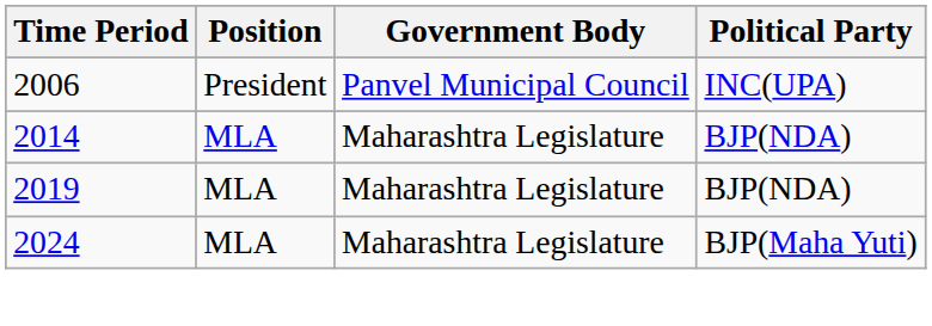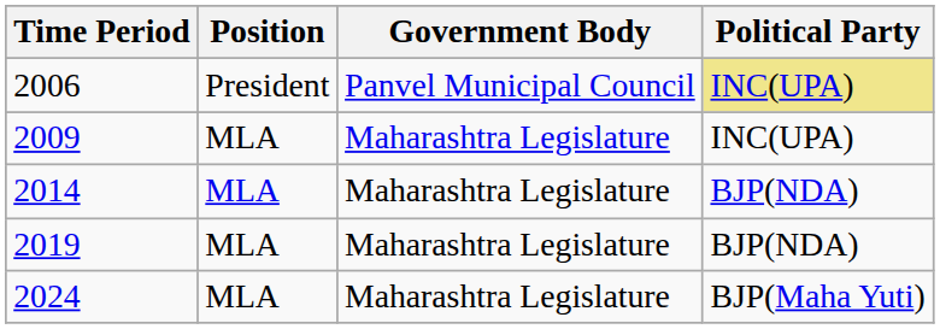2006 | Political Party: no background -> khaki background
+ row: 2009 | MLA | Maharashtra Legislature | INC(UPA)
